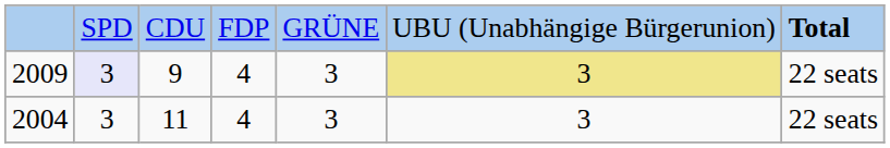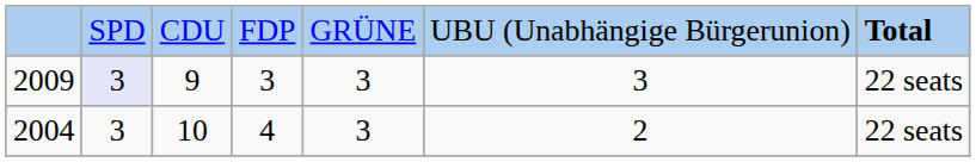2009 | column 4: 4 -> 3
2009 | column 6: khaki background -> no background
2004 | column 3: 11 -> 10
2004 | column 6: 3 -> 2
